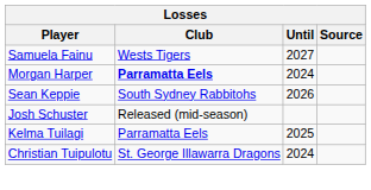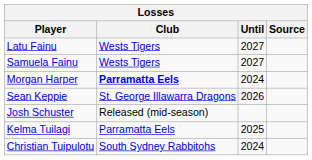+ row: Latu Fainu | Wests Tigers | 2027
Sean Keppie | Club: South Sydney Rabbitohs -> St. George Illawarra Dragons
Christian Tuipulotu | Club: St. George Illawarra Dragons -> South Sydney Rabbitohs
